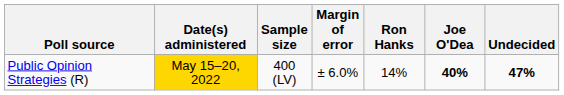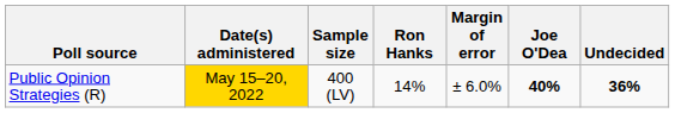columns swapped: Margin of error <-> Ron Hanks
Public Opinion Strategies (R) | Undecided: 47% -> 36%
